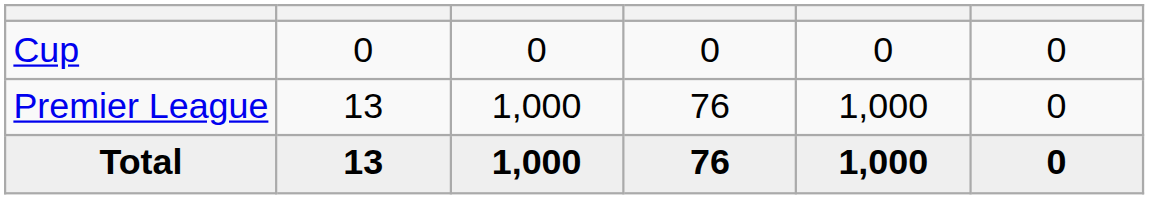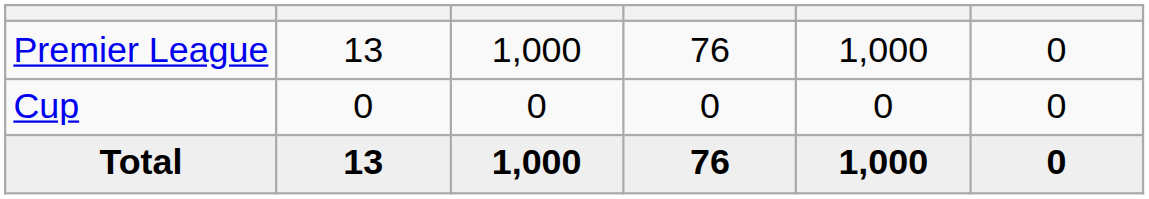rows swapped: Premier League <-> Cup
